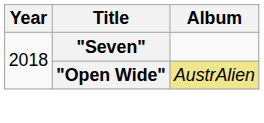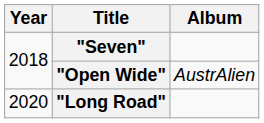"Open Wide" | Album: khaki background -> no background
+ row: 2020 | "Long Road"
